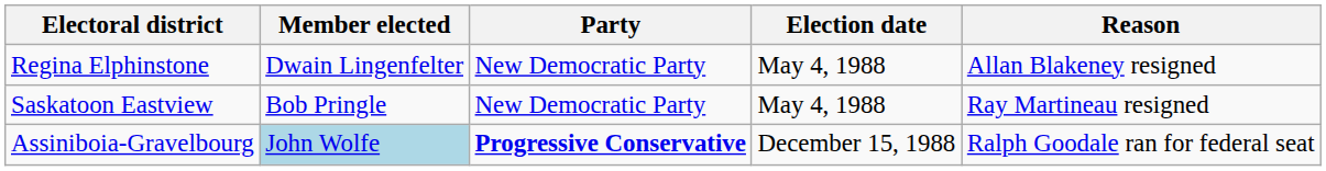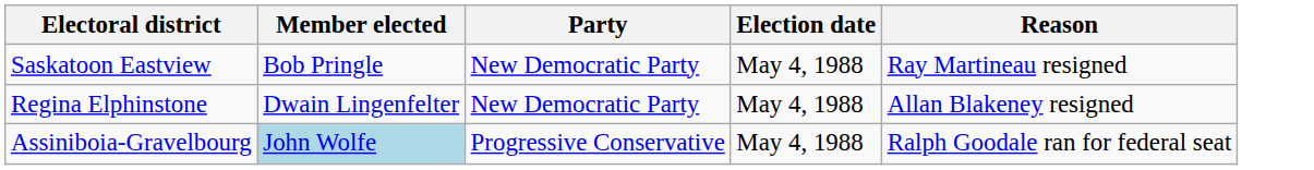rows swapped: Regina Elphinstone <-> Saskatoon Eastview
Assiniboia-Gravelbourg | Party: bold -> normal
Assiniboia-Gravelbourg | Election date: December 15, 1988 -> May 4, 1988
